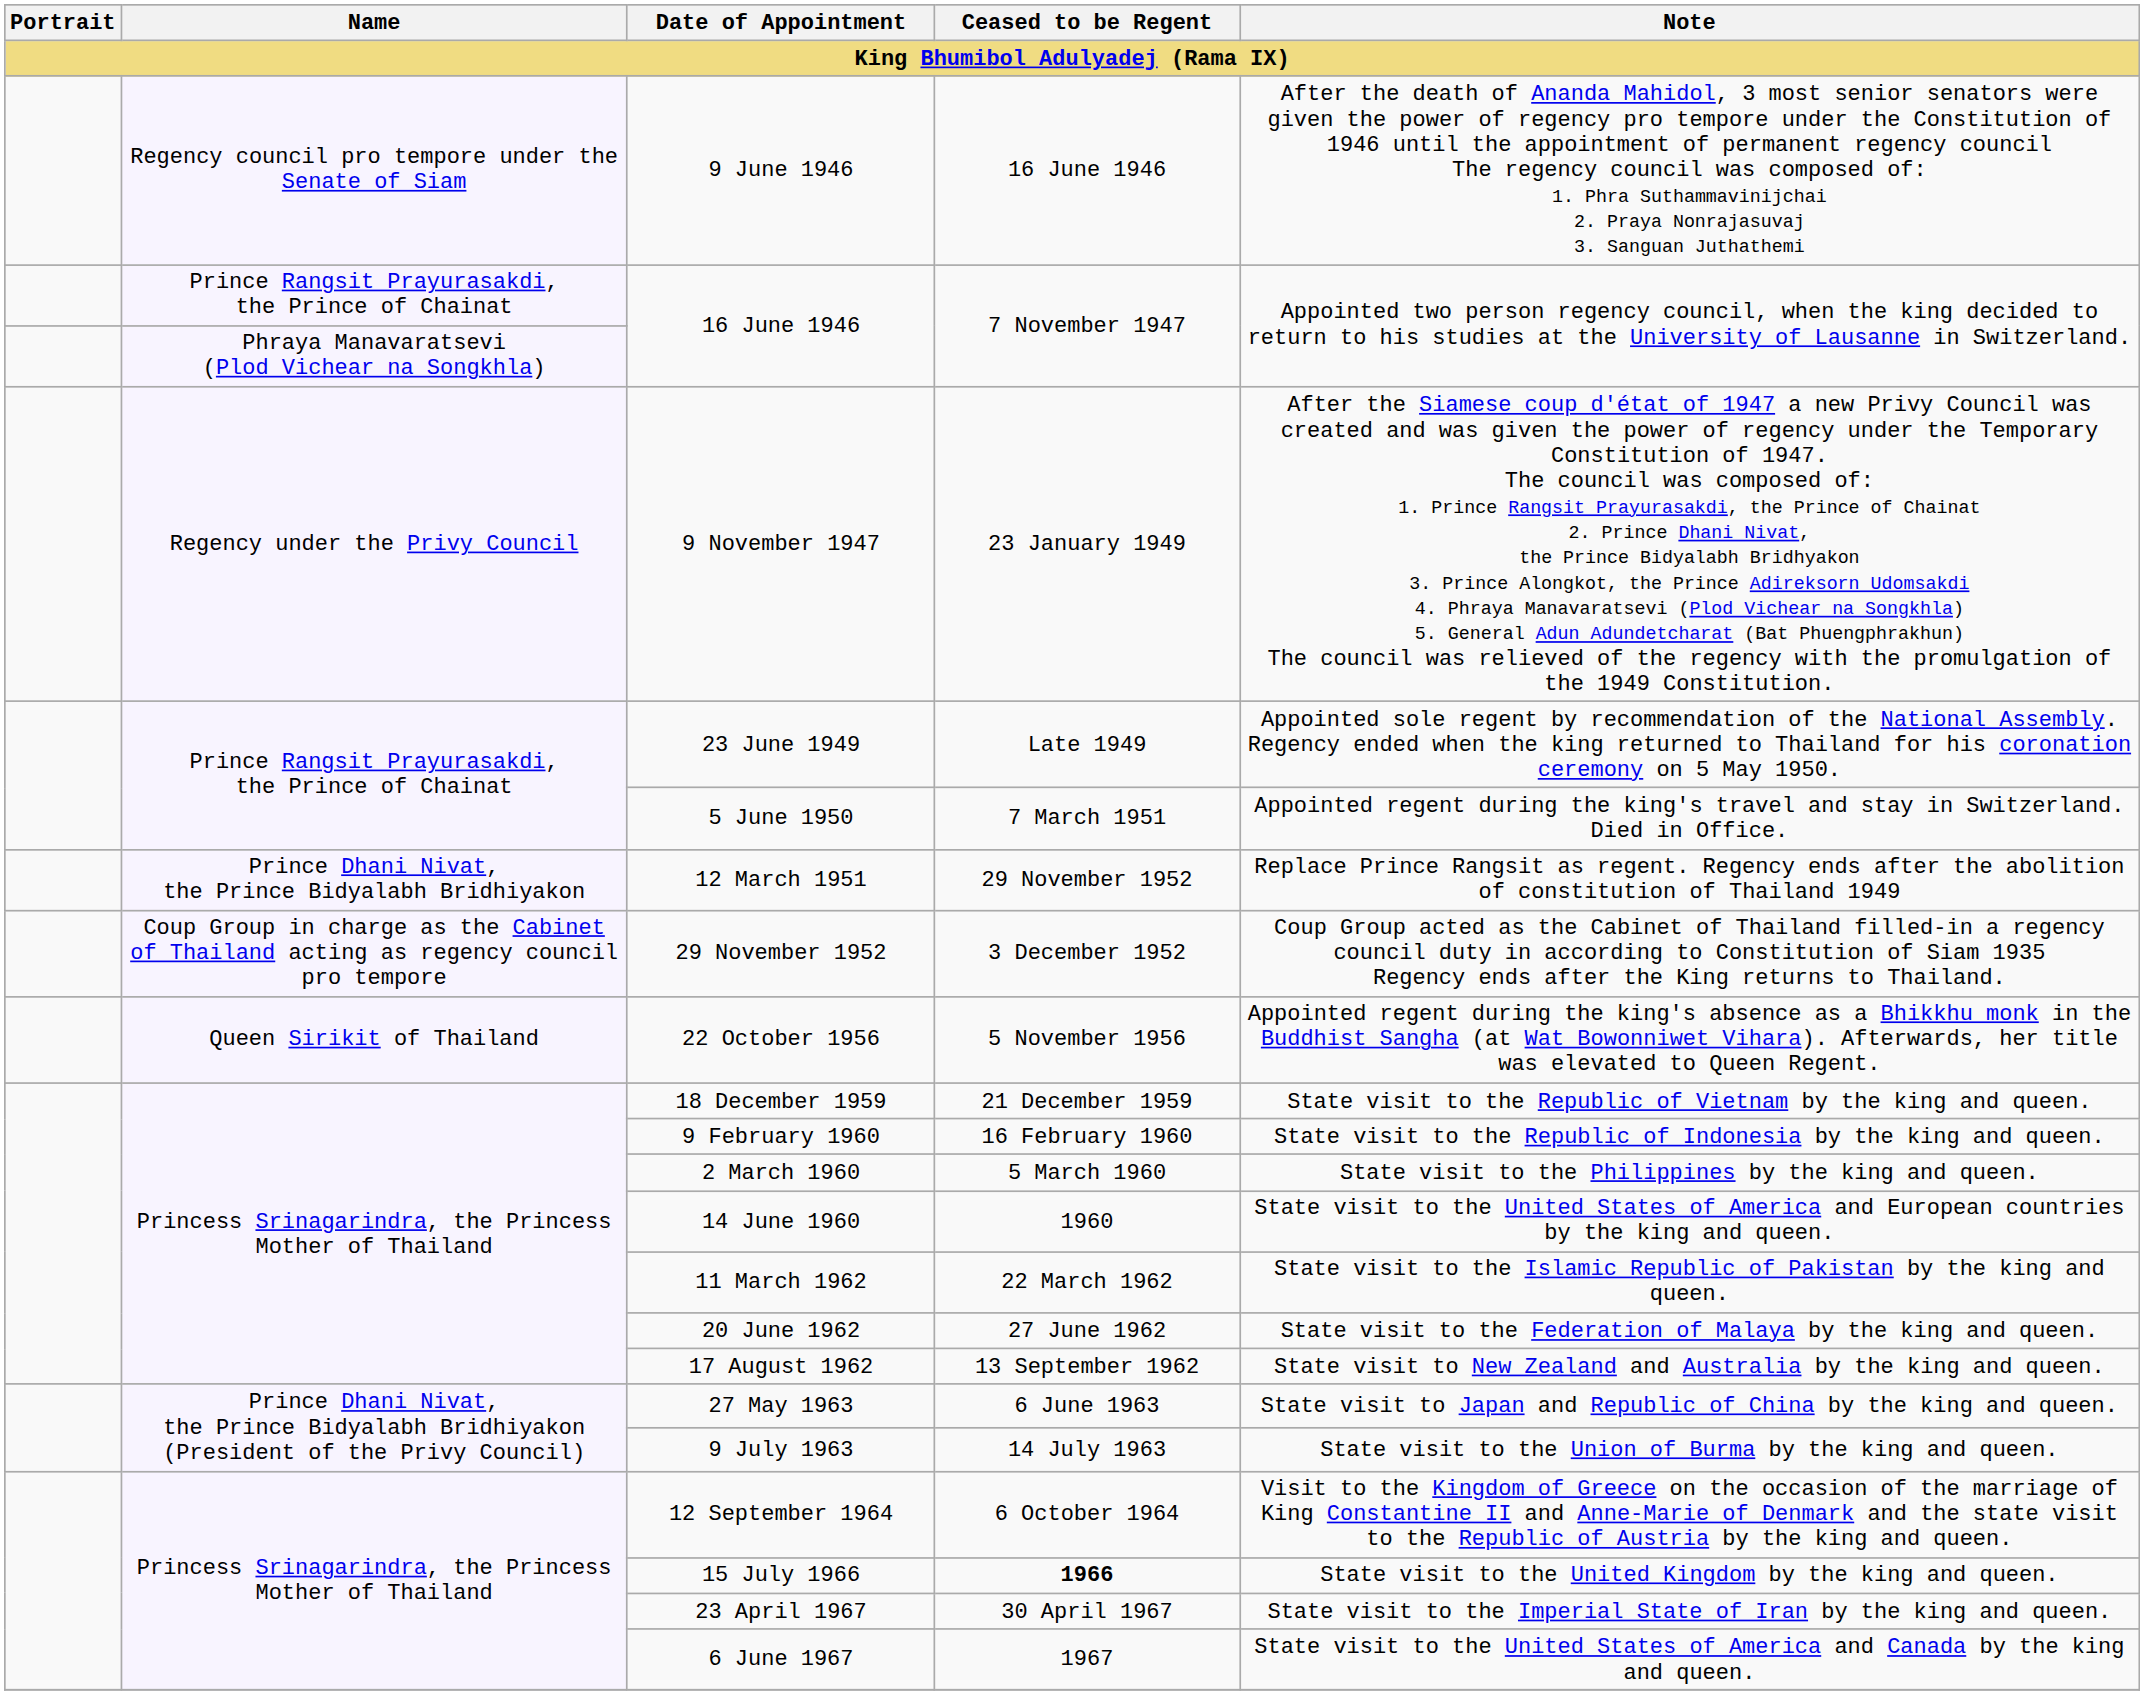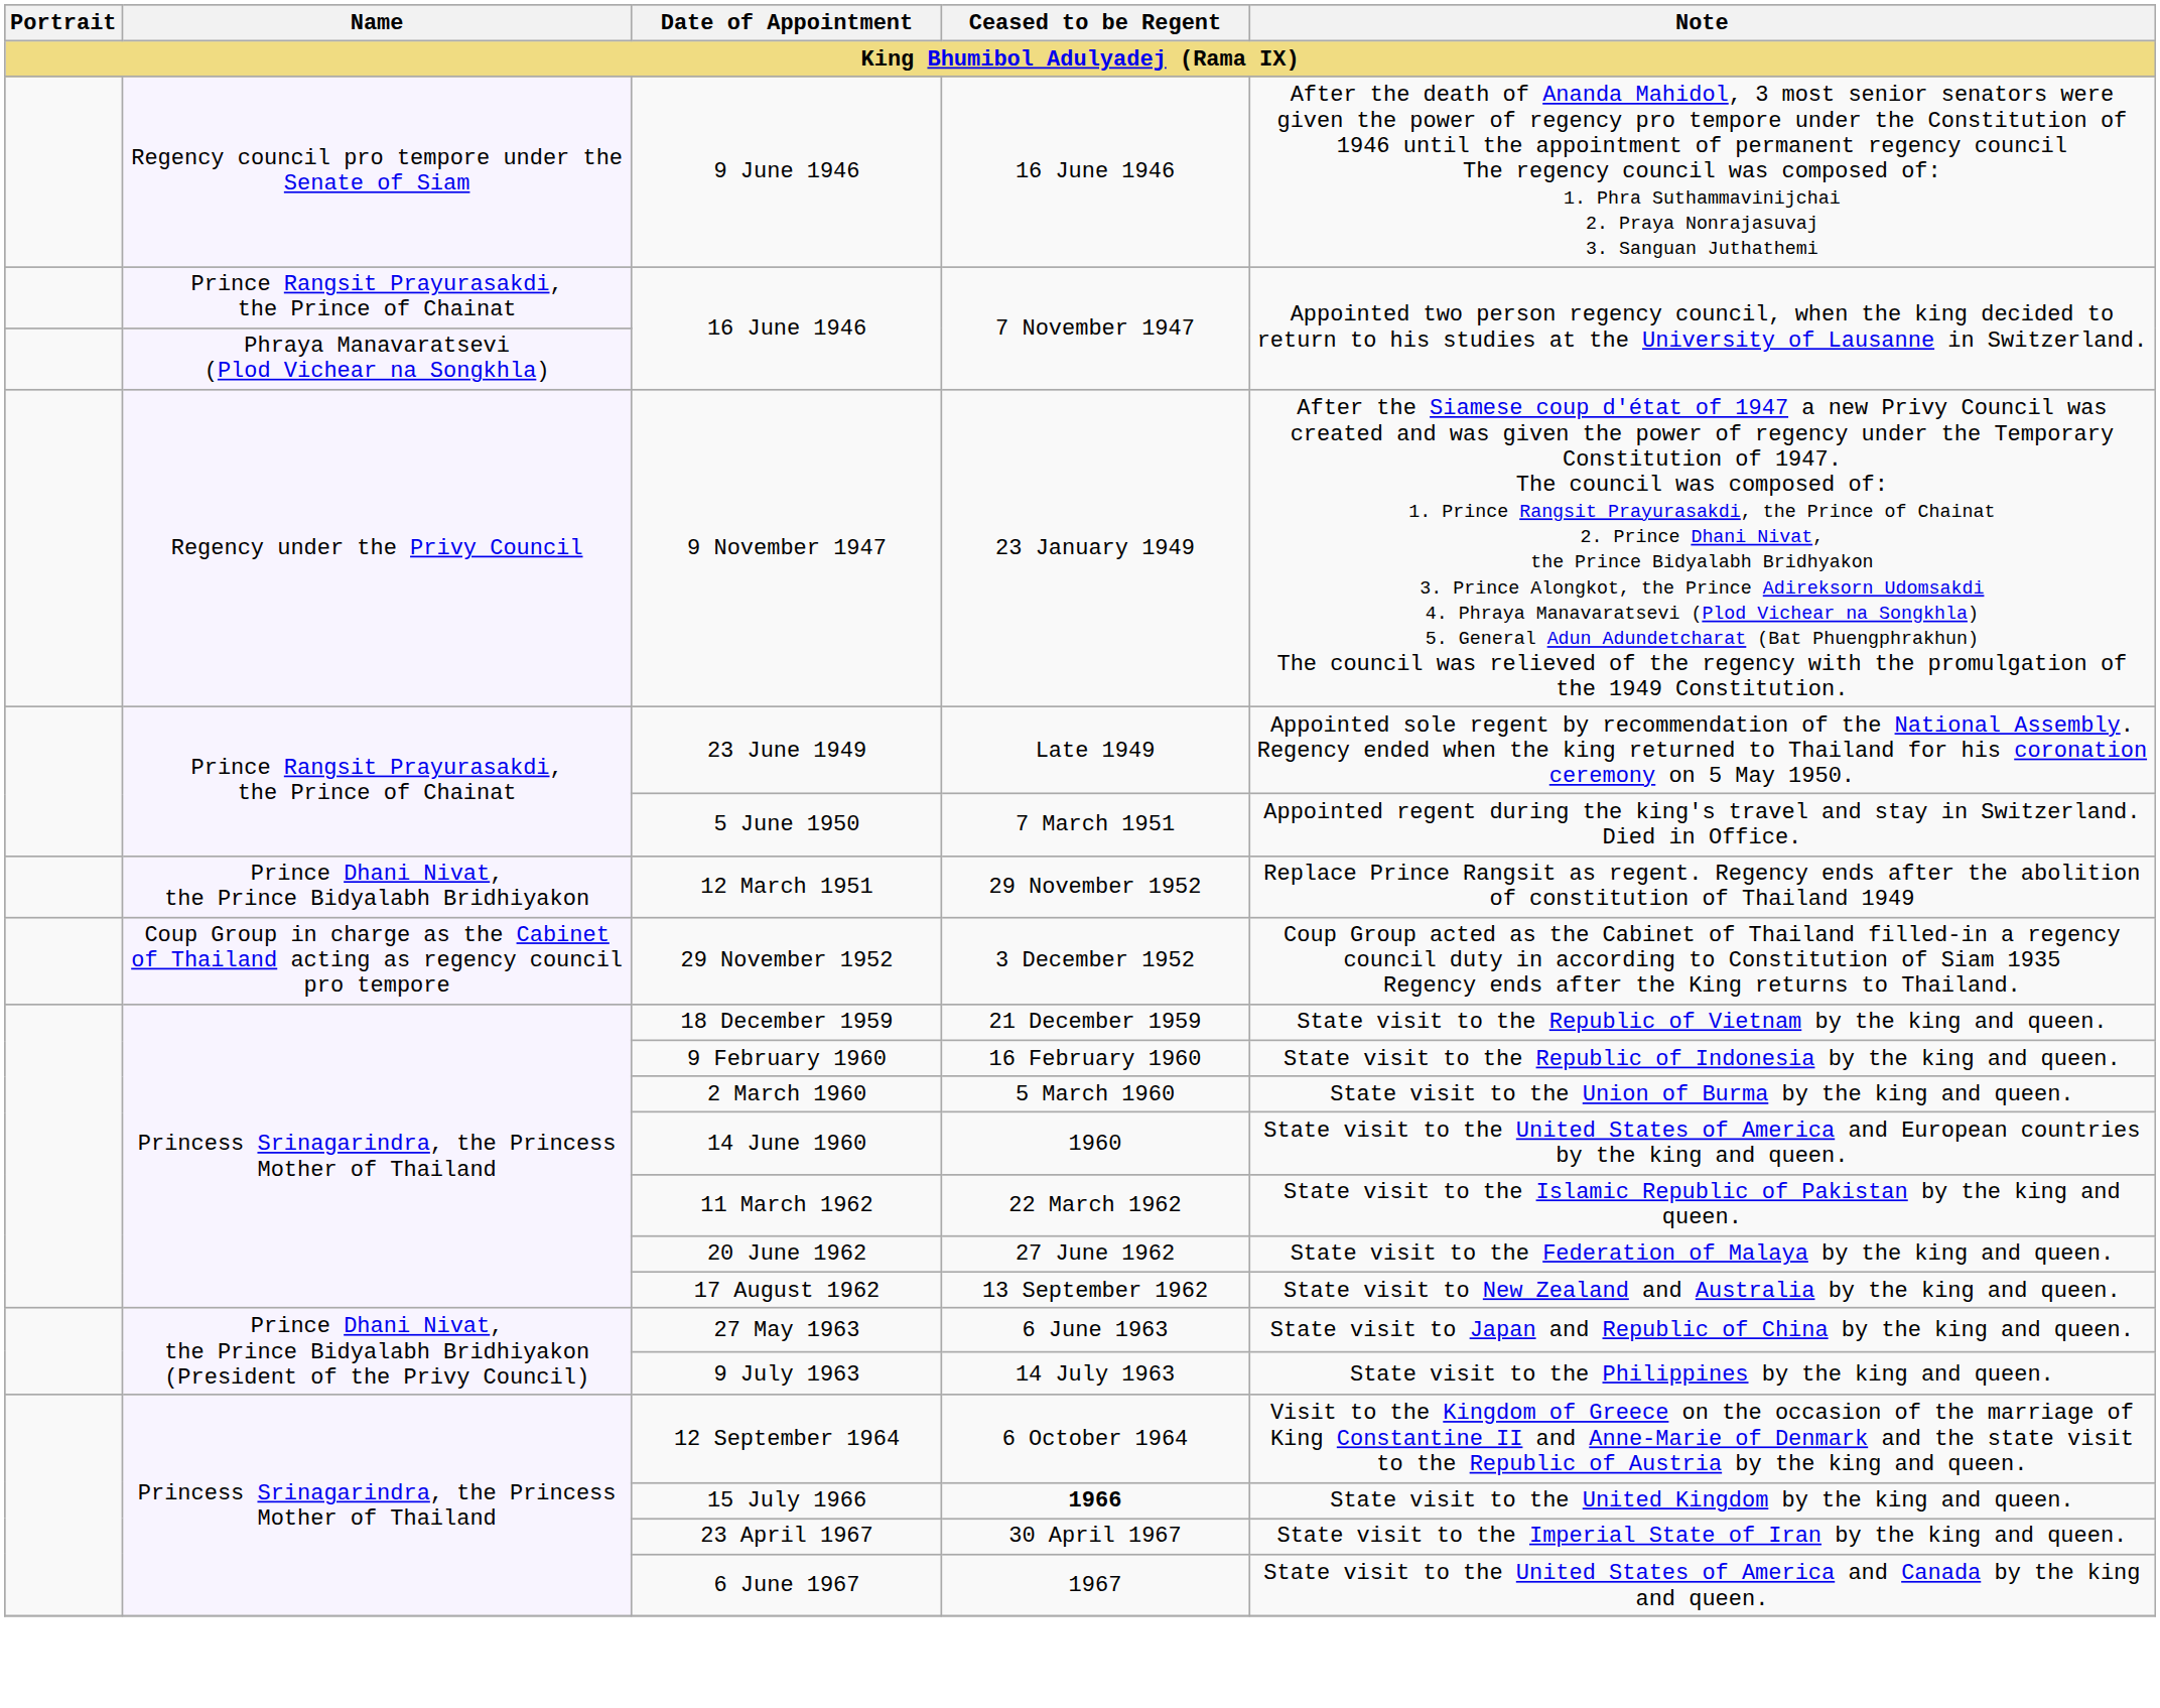- row: Queen Sirikit of Thailand | 22 October 1956 | 5 November 1956 | Appointed regent during the king's absence as a Bhikkhu monk in the Buddhist Sangha (at Wat Bowonniwet Vihara). Afterwards, her title was elevated to Queen Regent.
2 March 1960 | Note: State visit to the Philippines by the king and queen. -> State visit to the Union of Burma by the king and queen.
9 July 1963 | Note: State visit to the Union of Burma by the king and queen. -> State visit to the Philippines by the king and queen.
